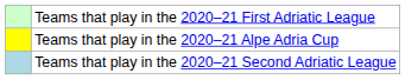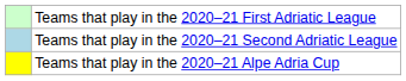rows swapped: Teams that play in the 2020–21 Second Adriatic League <-> Teams that play in the 2020–21 Alpe Adria Cup
